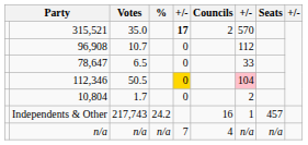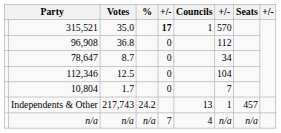315,521 | Councils: 2 -> 1
96,908 | Votes: 10.7 -> 36.8
78,647 | Votes: 6.5 -> 8.7
78,647 | column 7: 33 -> 34
112,346 | Votes: 50.5 -> 12.5
112,346 | column 5: gold background -> no background
112,346 | column 7: pink background -> no background
10,804 | column 7: 2 -> 7
Independents & Other | Councils: 16 -> 13
